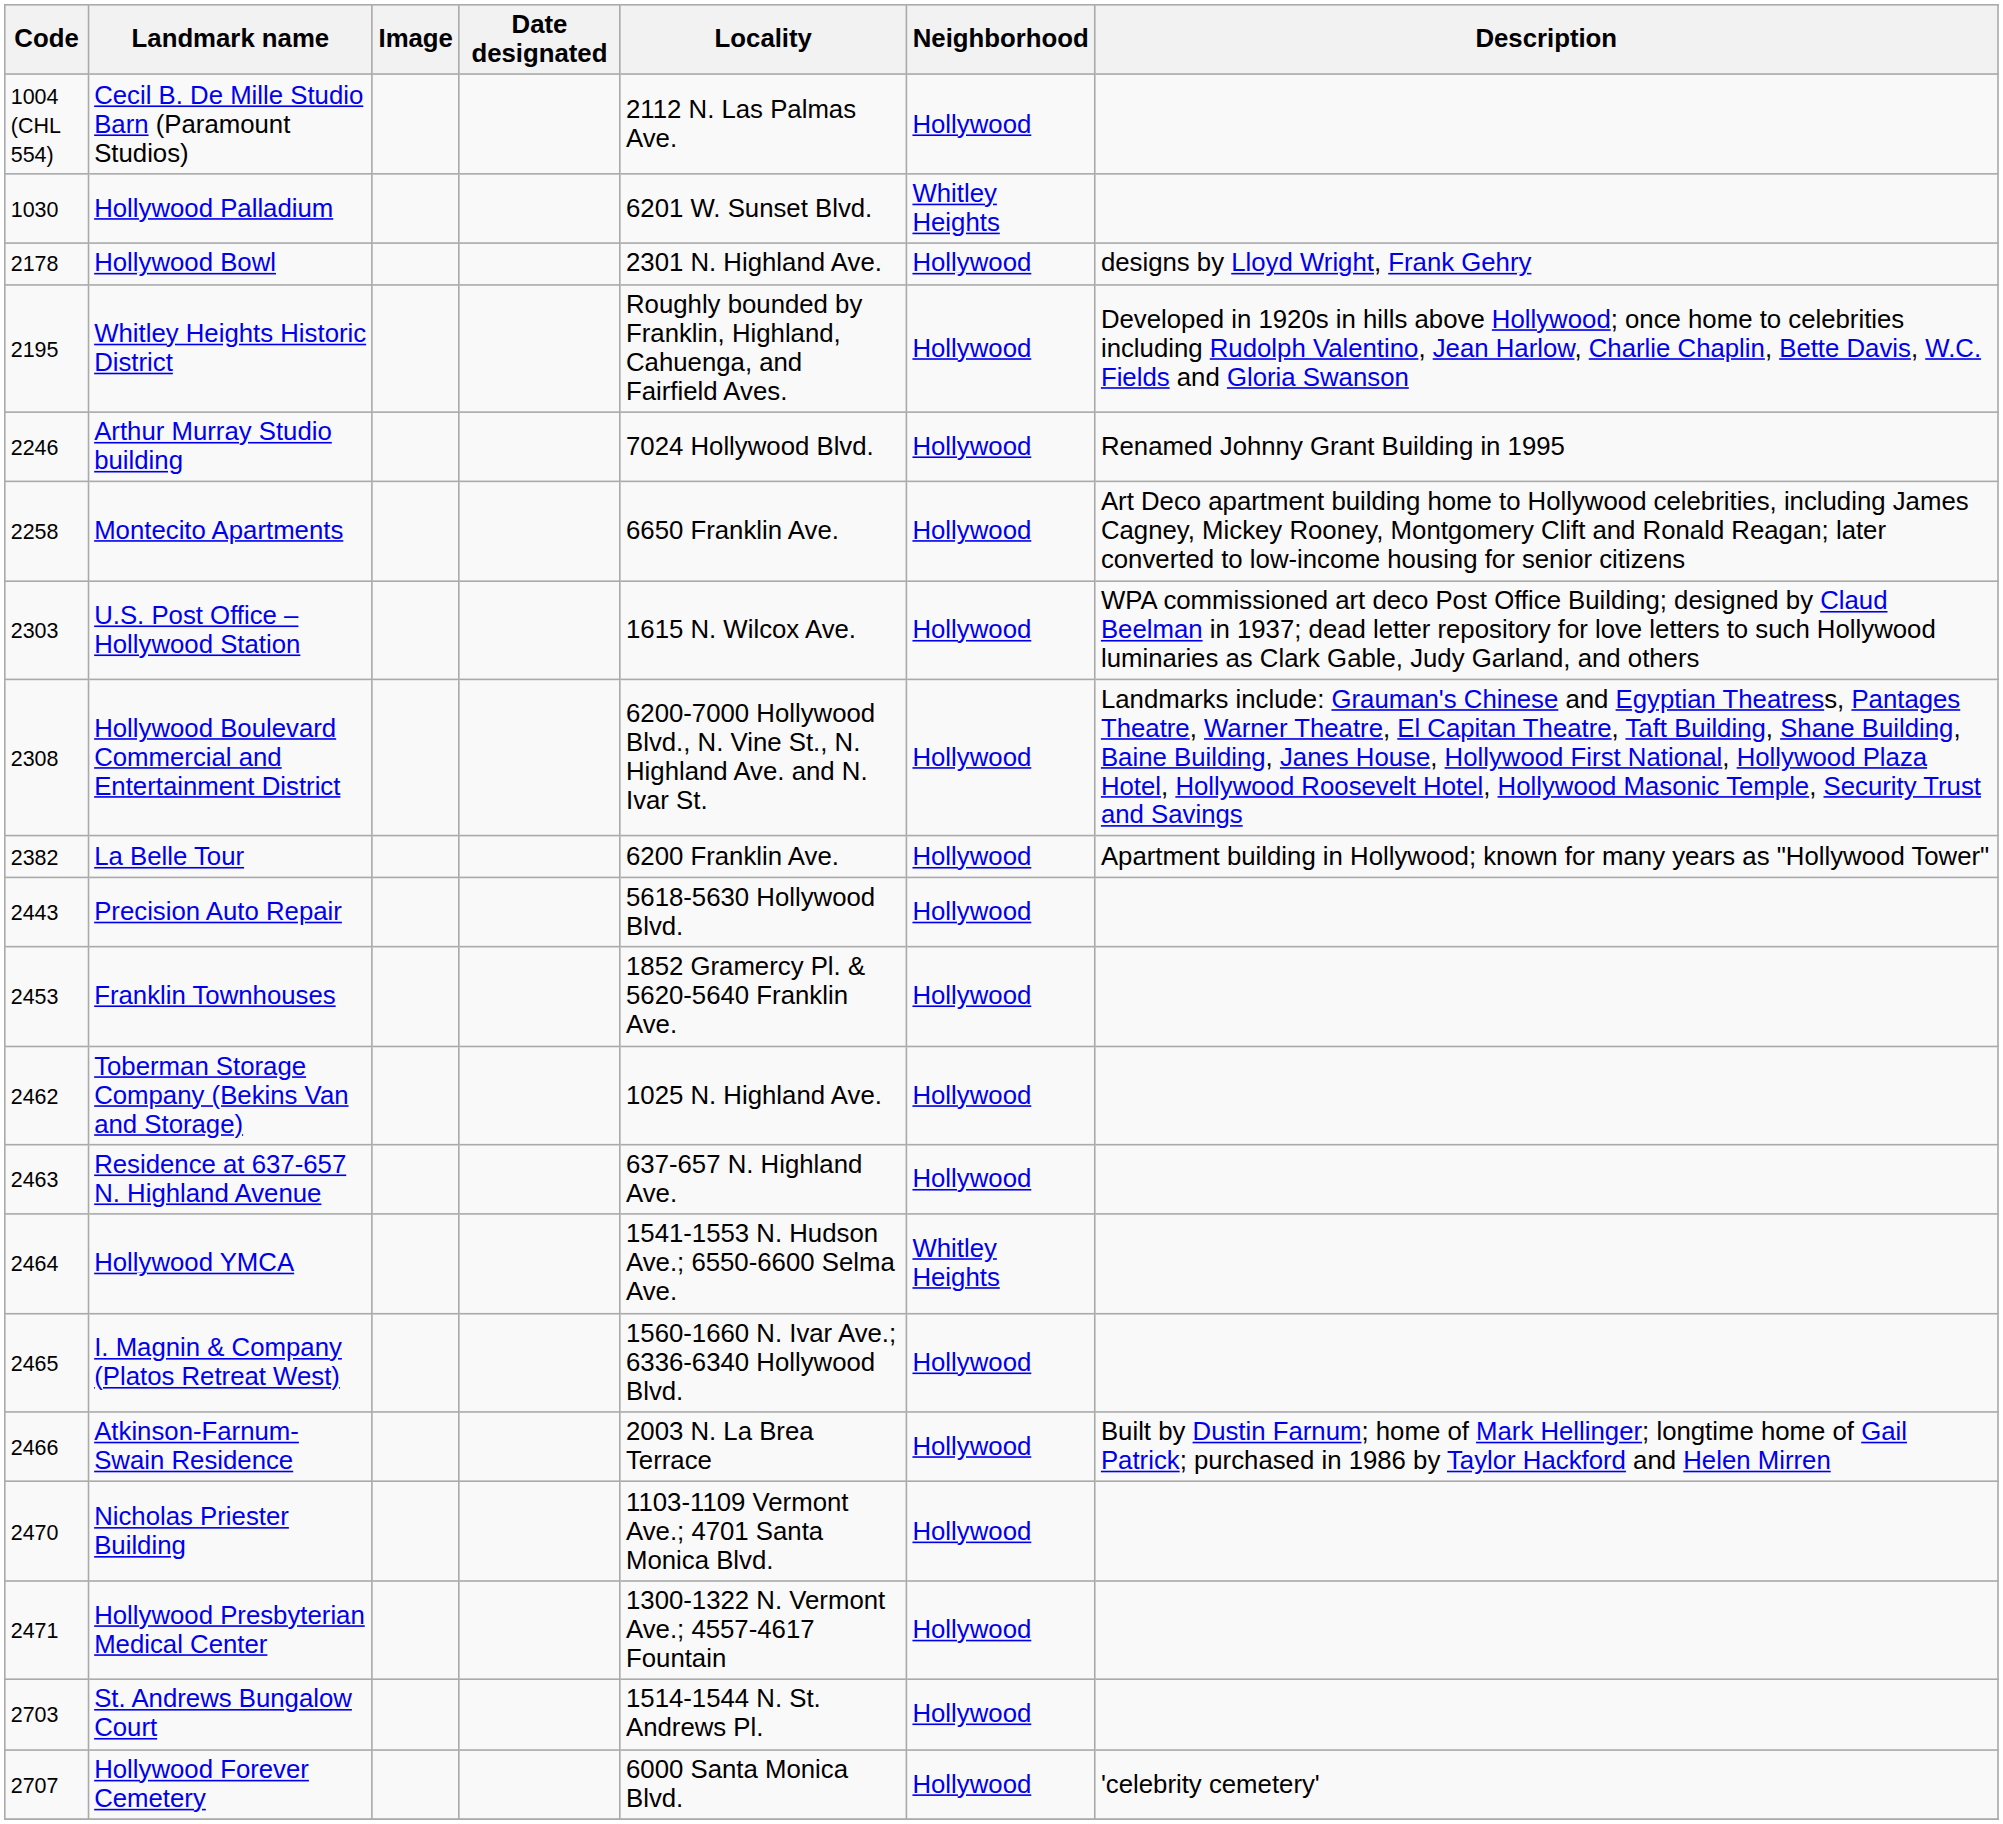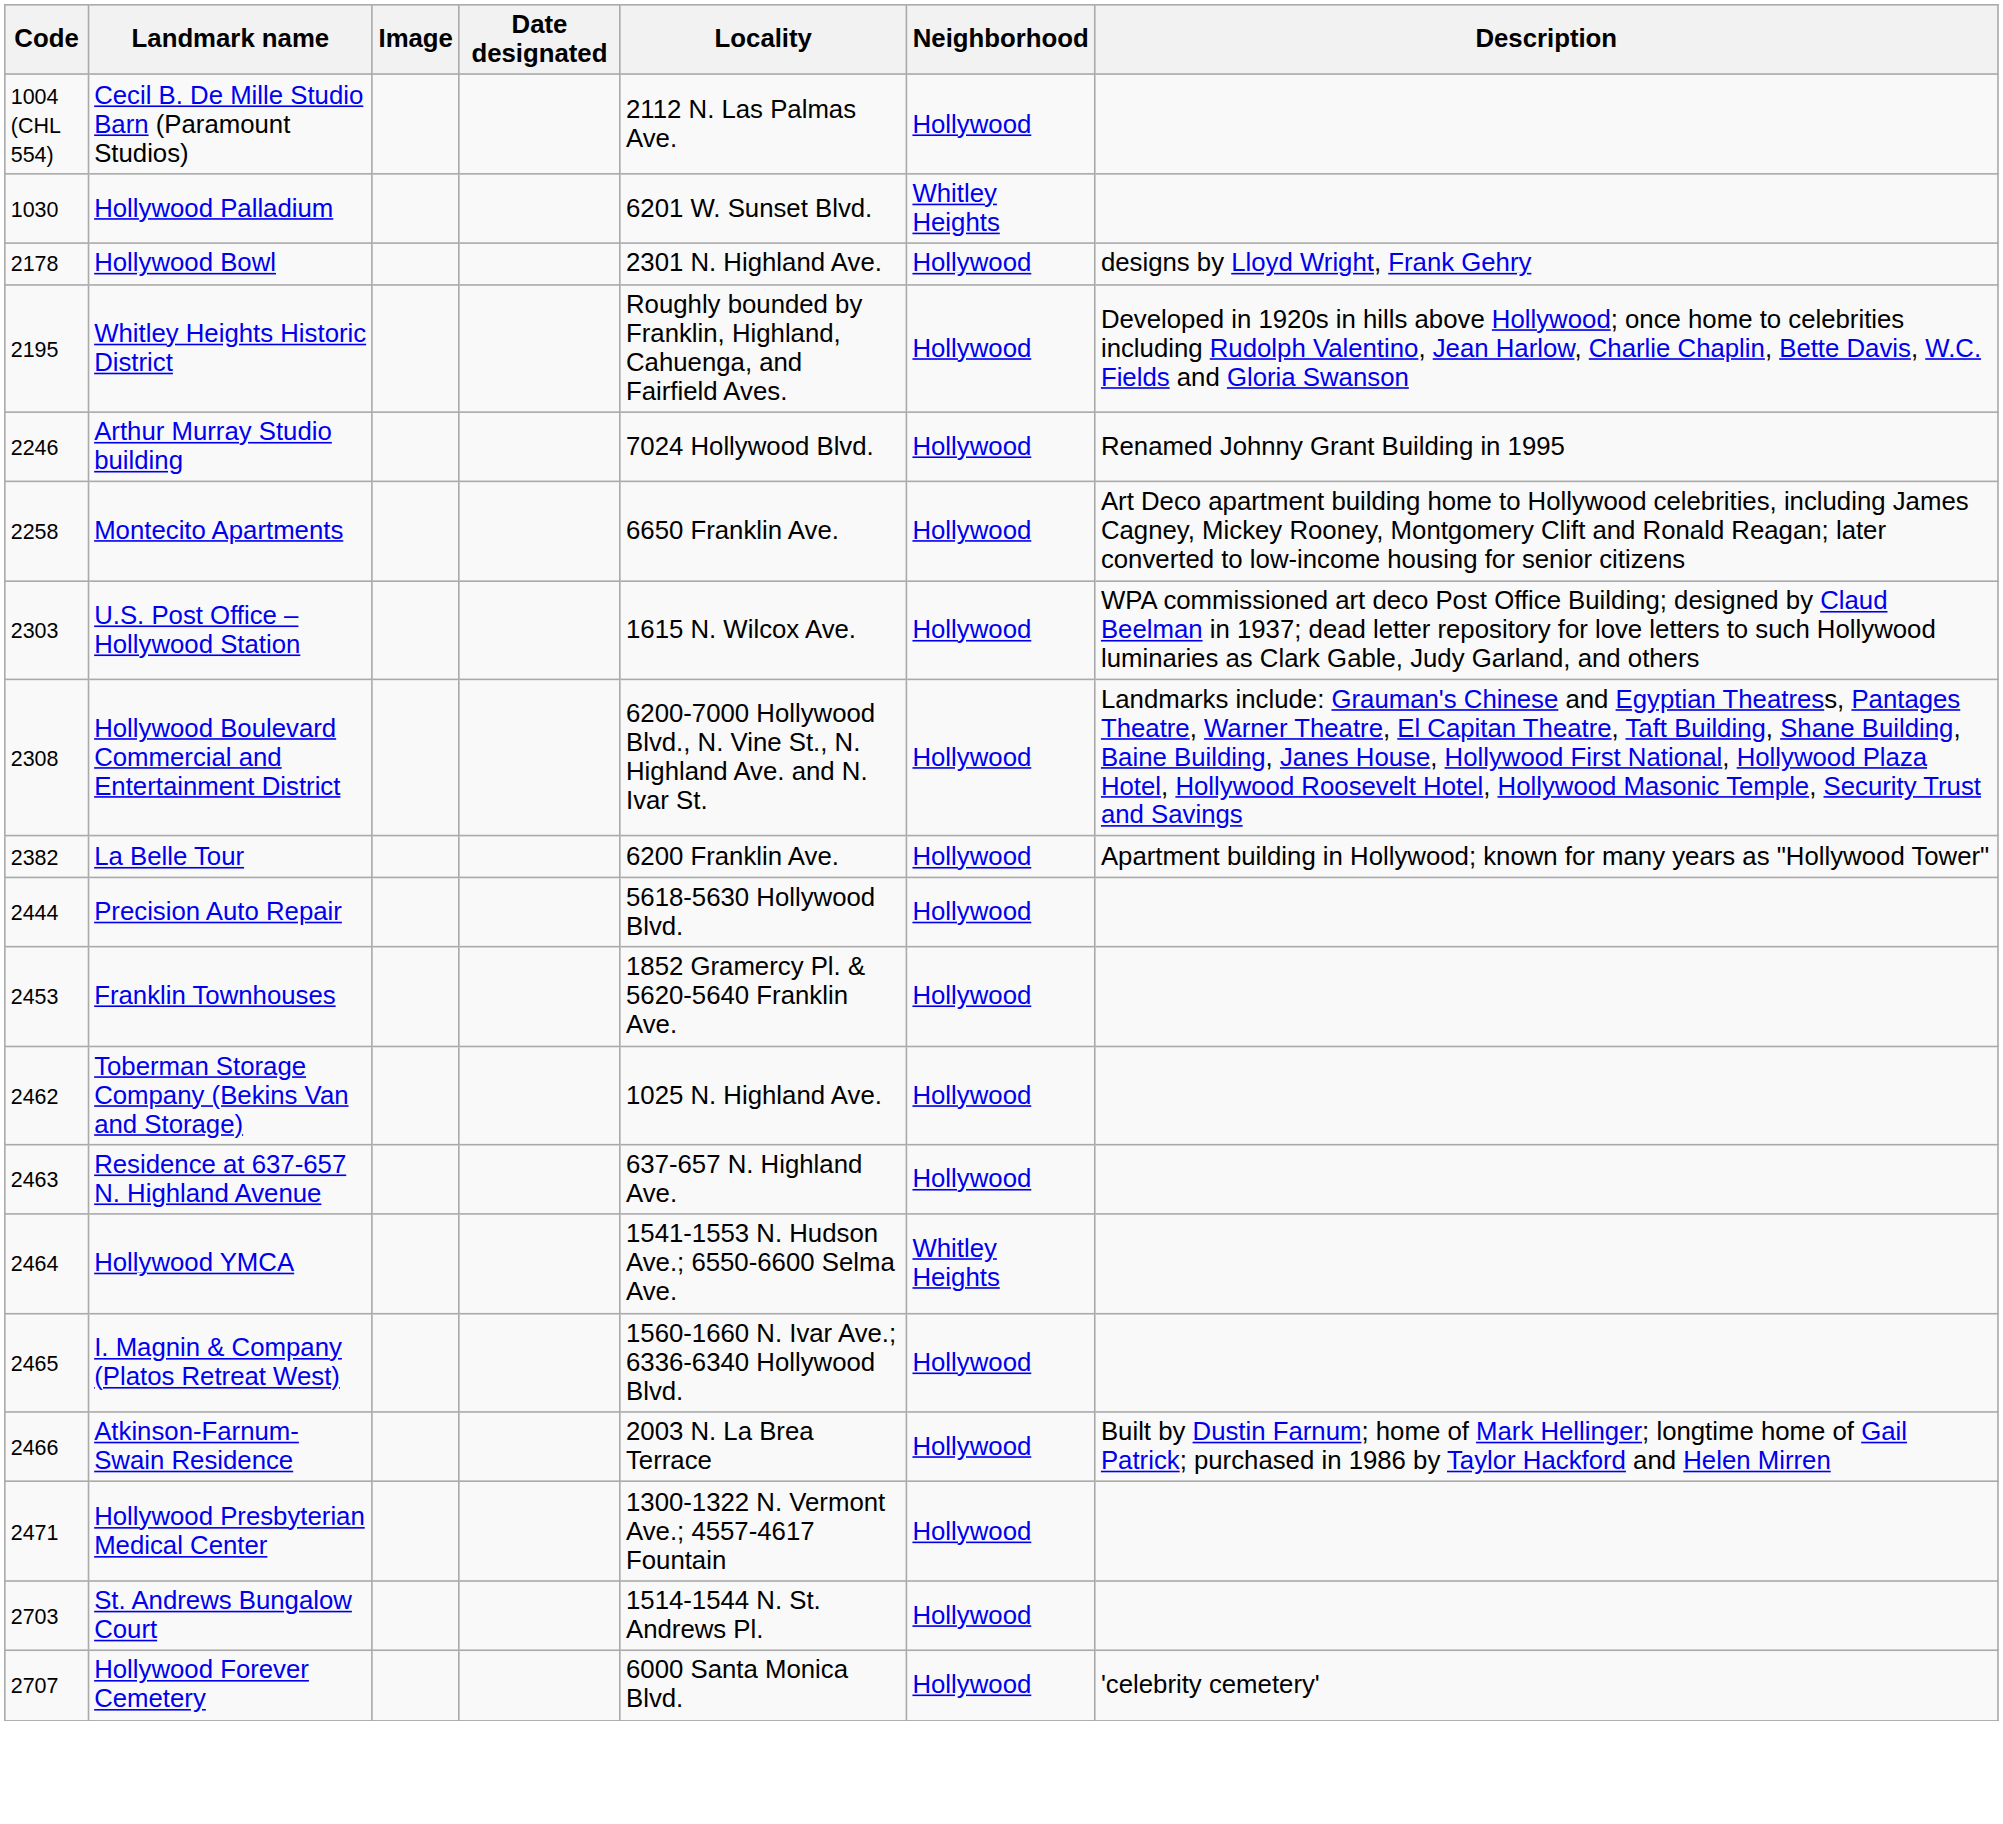Precision Auto Repair | Code: 2443 -> 2444
- row: 2470 | Nicholas Priester Building | 1103-1109 Vermont Ave.; 4701 Santa Monica Blvd. | Hollywood
